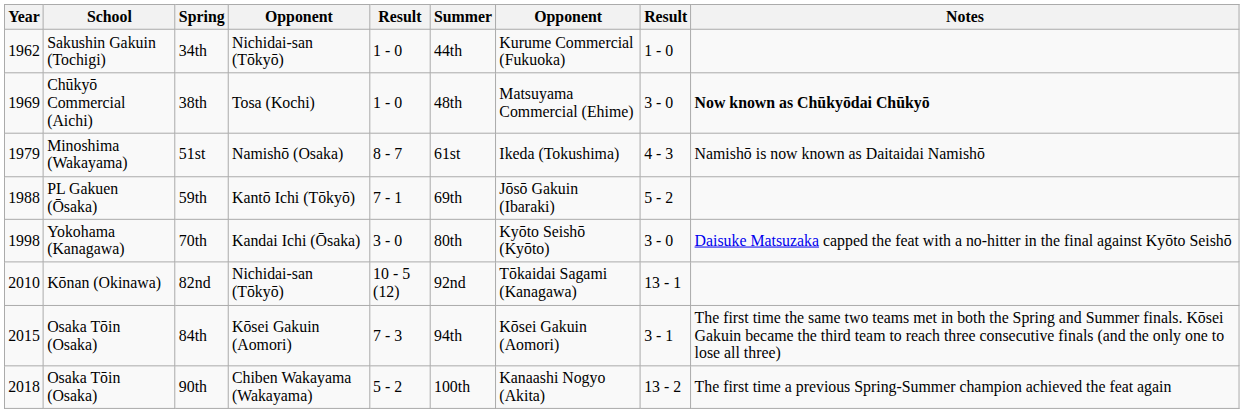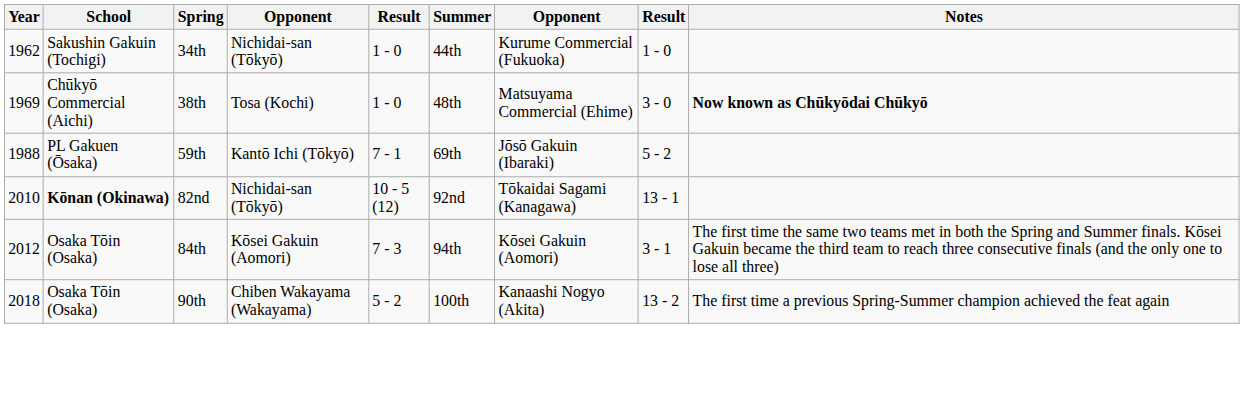- row: 1979 | Minoshima (Wakayama) | 51st | Namishō (Osaka) | 8 - 7 | 61st | Ikeda (Tokushima) | 4 - 3 | Namishō is now known as Daitaidai Namishō
- row: 1998 | Yokohama (Kanagawa) | 70th | Kandai Ichi (Ōsaka) | 3 - 0 | 80th | Kyōto Seishō (Kyōto) | 3 - 0 | Daisuke Matsuzaka capped the feat with a no-hitter in the final against Kyōto Seishō
82nd | School: normal -> bold
84th | Year: 2015 -> 2012
